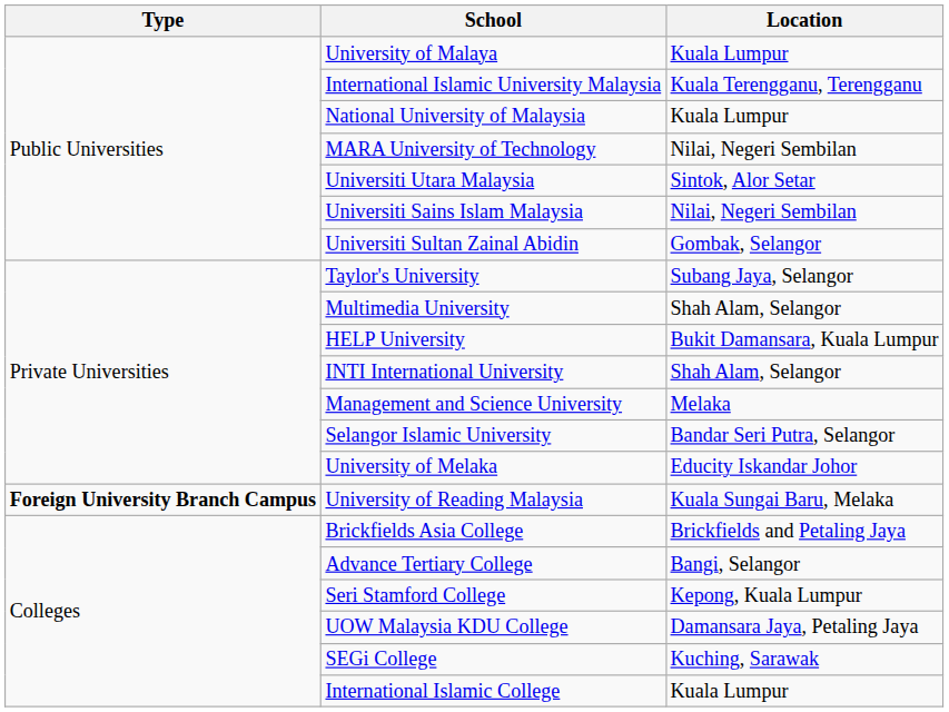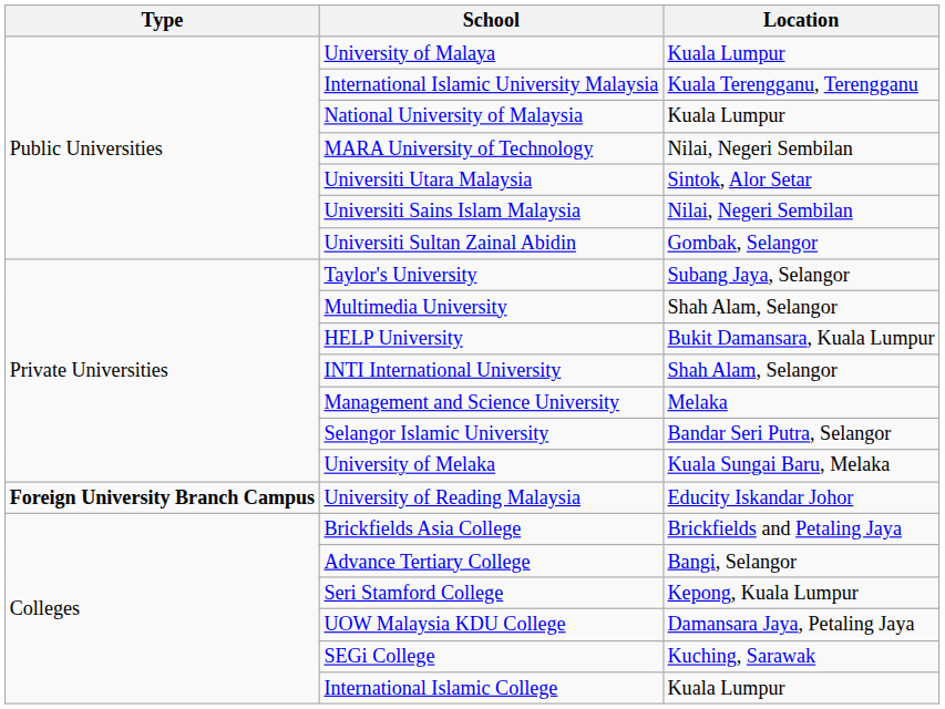University of Melaka | Location: Educity Iskandar Johor -> Kuala Sungai Baru, Melaka
University of Reading Malaysia | Location: Kuala Sungai Baru, Melaka -> Educity Iskandar Johor
